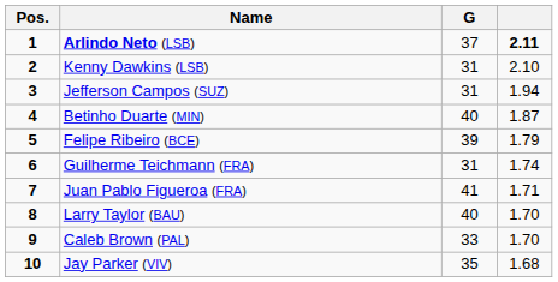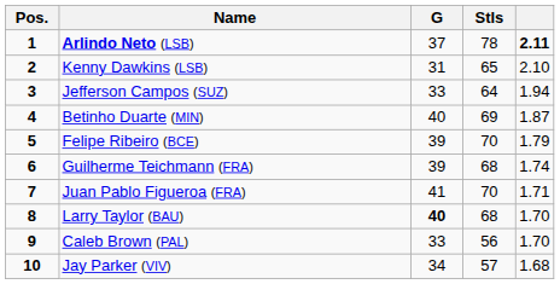+ column: Stls | 78 | 65 | 64 | 69 | 70 | 68 | 70 | 68 | 56 | 57
Jefferson Campos (SUZ) | G: 31 -> 33
Guilherme Teichmann (FRA) | G: 31 -> 39
Larry Taylor (BAU) | G: normal -> bold
Jay Parker (VIV) | G: 35 -> 34
